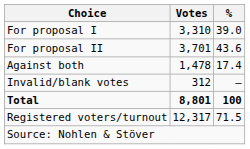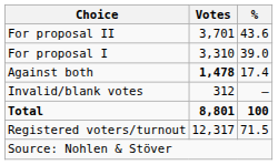rows swapped: For proposal I <-> For proposal II
Against both | Votes: normal -> bold
